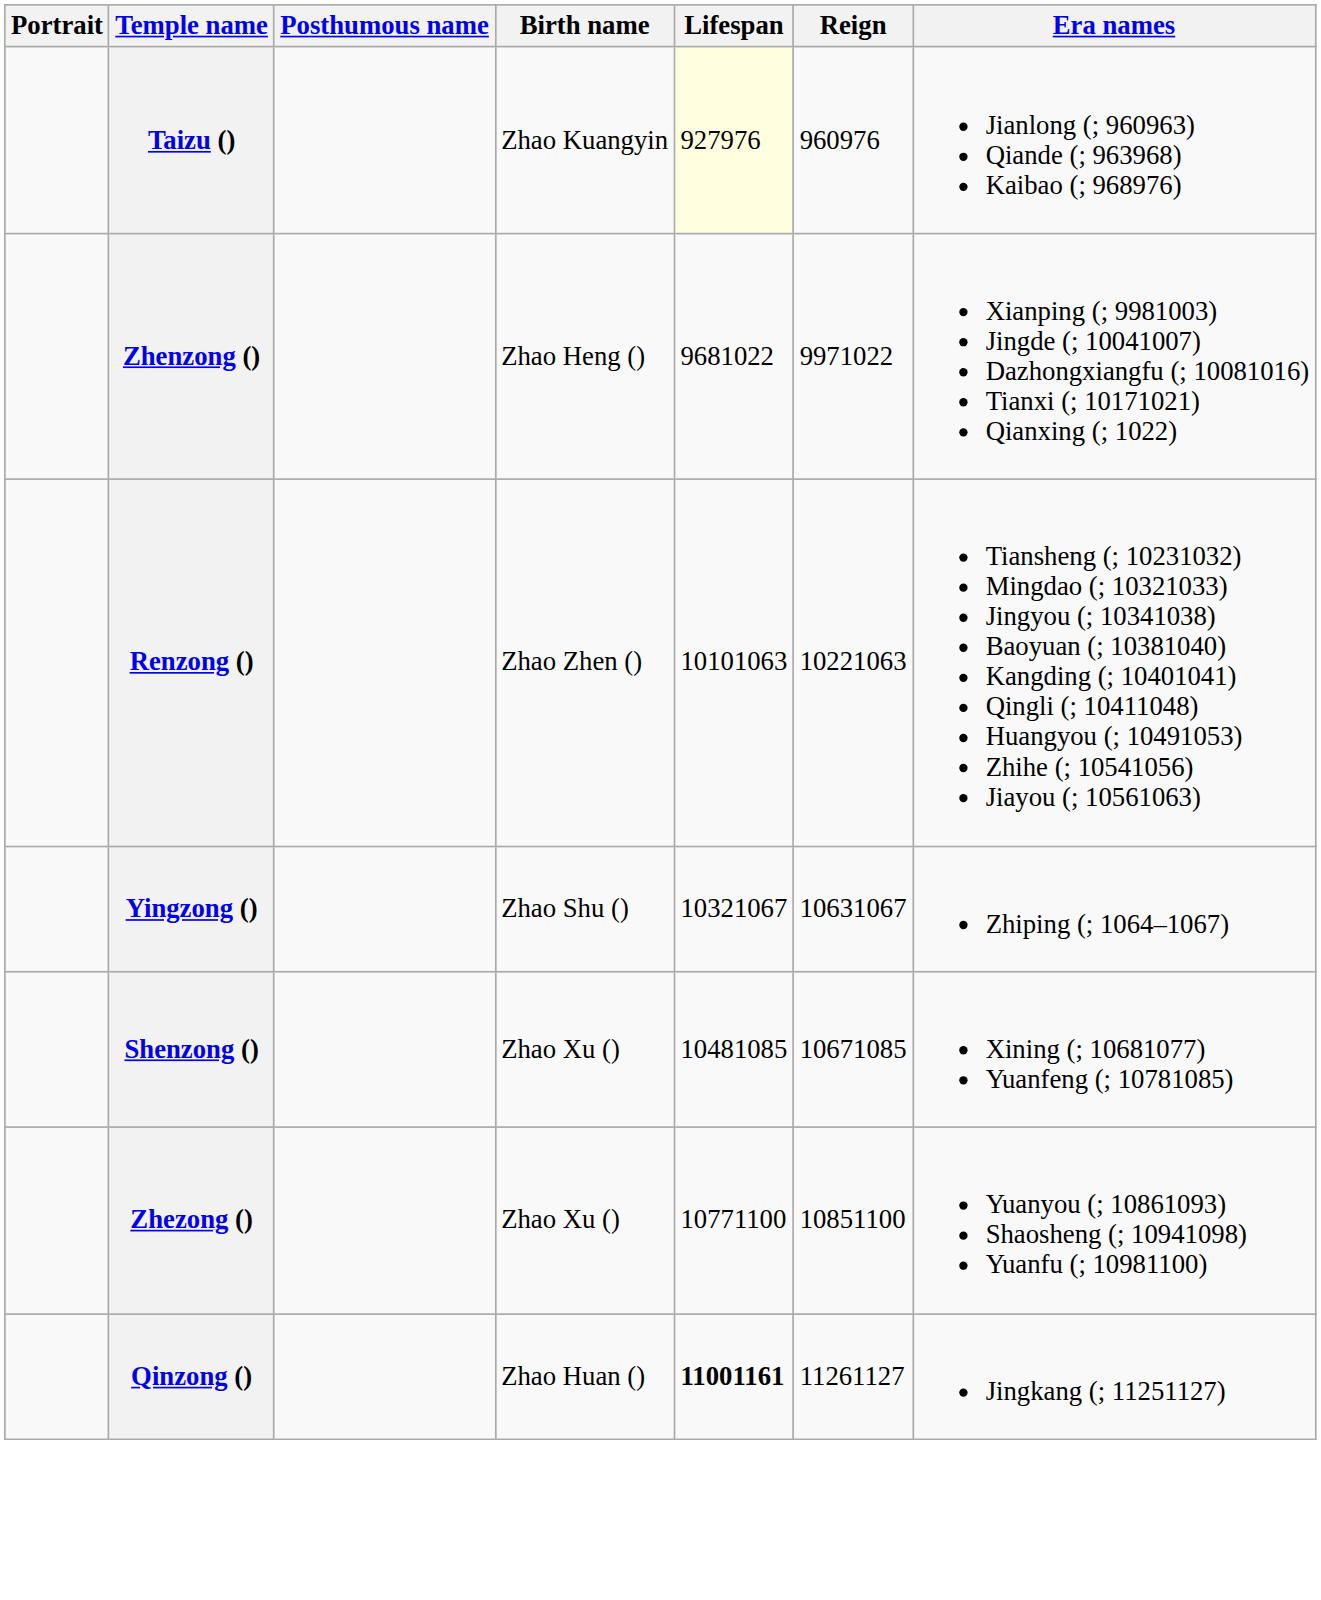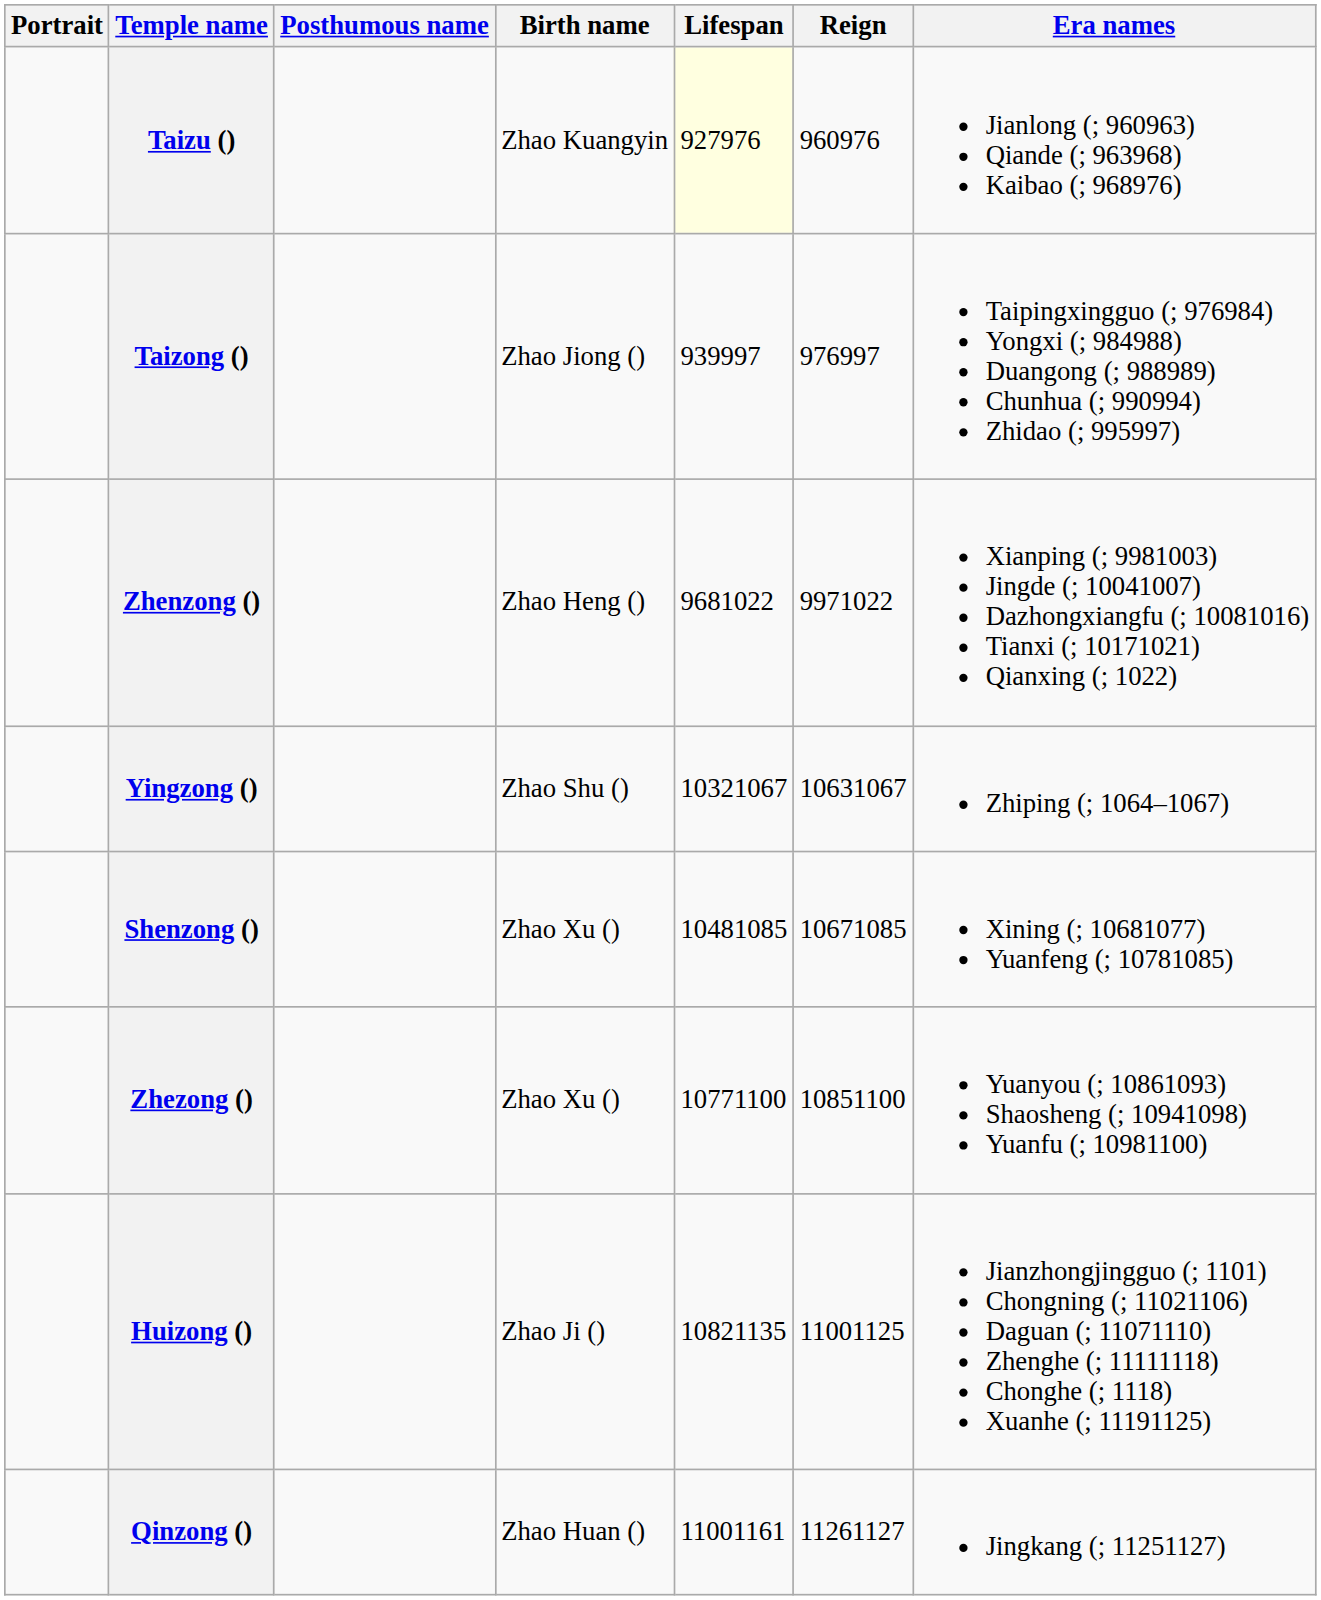+ row: Taizong () | Zhao Jiong () | 939997 | 976997 | Taipingxingguo (; 976984) Yongxi (; 984988) Duangong (; 988989) Chunhua (; 990994) Zhidao (; 995997)
- row: Renzong () | Zhao Zhen () | 10101063 | 10221063 | Tiansheng (; 10231032) Mingdao (; 10321033) Jingyou (; 10341038) Baoyuan (; 10381040) Kangding (; 10401041) Qingli (; 10411048) Huangyou (; 10491053) Zhihe (; 10541056) Jiayou (; 10561063)
+ row: Huizong () | Zhao Ji () | 10821135 | 11001125 | Jianzhongjingguo (; 1101) Chongning (; 11021106) Daguan (; 11071110) Zhenghe (; 11111118) Chonghe (; 1118) Xuanhe (; 11191125)
Qinzong () | Lifespan: bold -> normal
